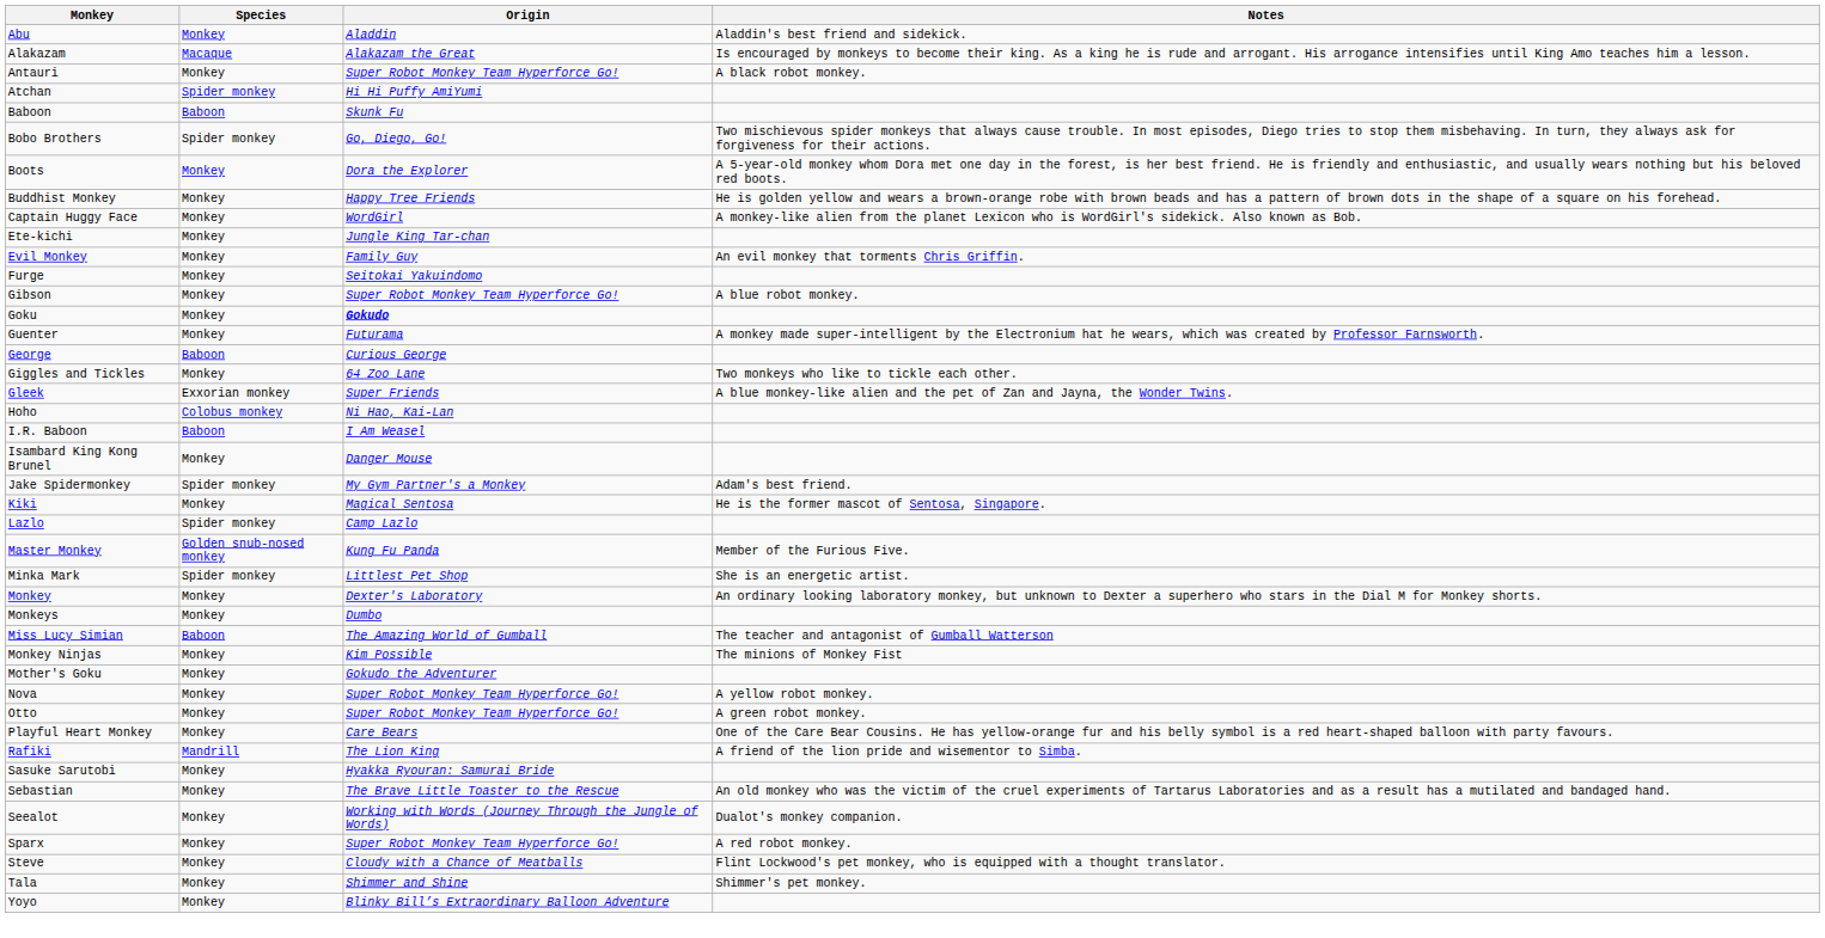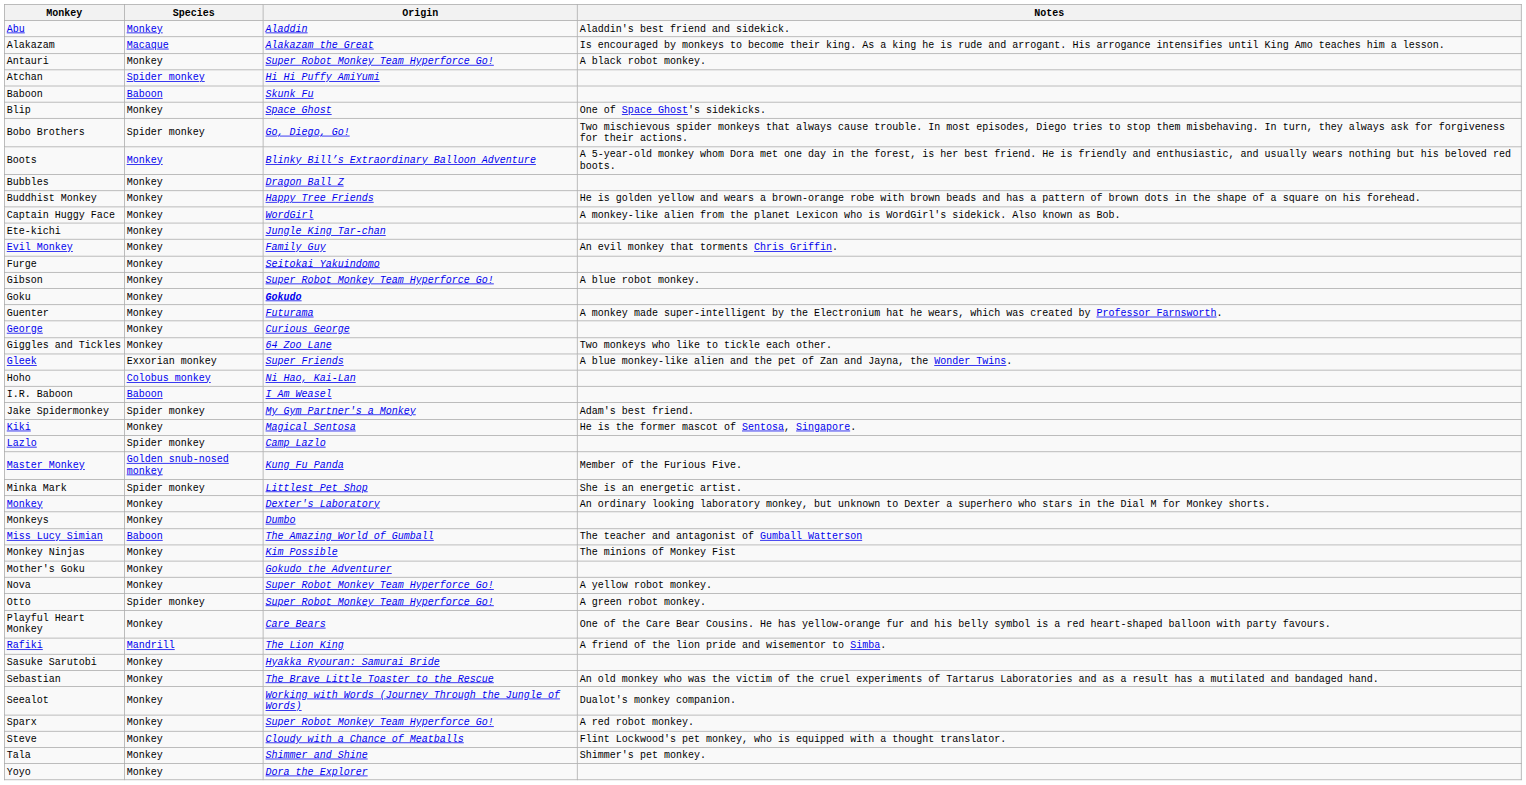+ row: Blip | Monkey | Space Ghost | One of Space Ghost's sidekicks.
Boots | Origin: Dora the Explorer -> Blinky Bill’s Extraordinary Balloon Adventure
+ row: Bubbles | Monkey | Dragon Ball Z
George | Species: Baboon -> Monkey
- row: Isambard King Kong Brunel | Monkey | Danger Mouse
Otto | Species: Monkey -> Spider monkey
Yoyo | Origin: Blinky Bill’s Extraordinary Balloon Adventure -> Dora the Explorer
